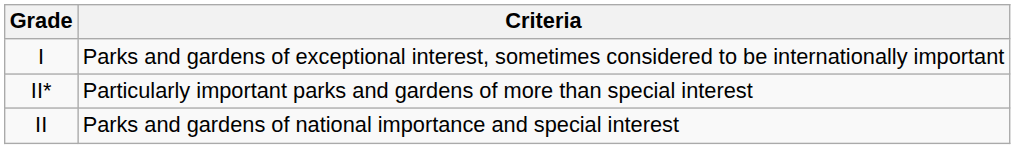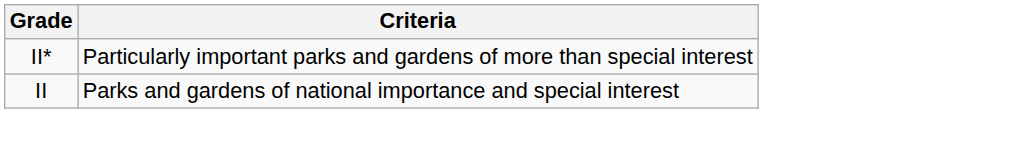- row: I | Parks and gardens of exceptional interest, sometimes considered to be internationally important
